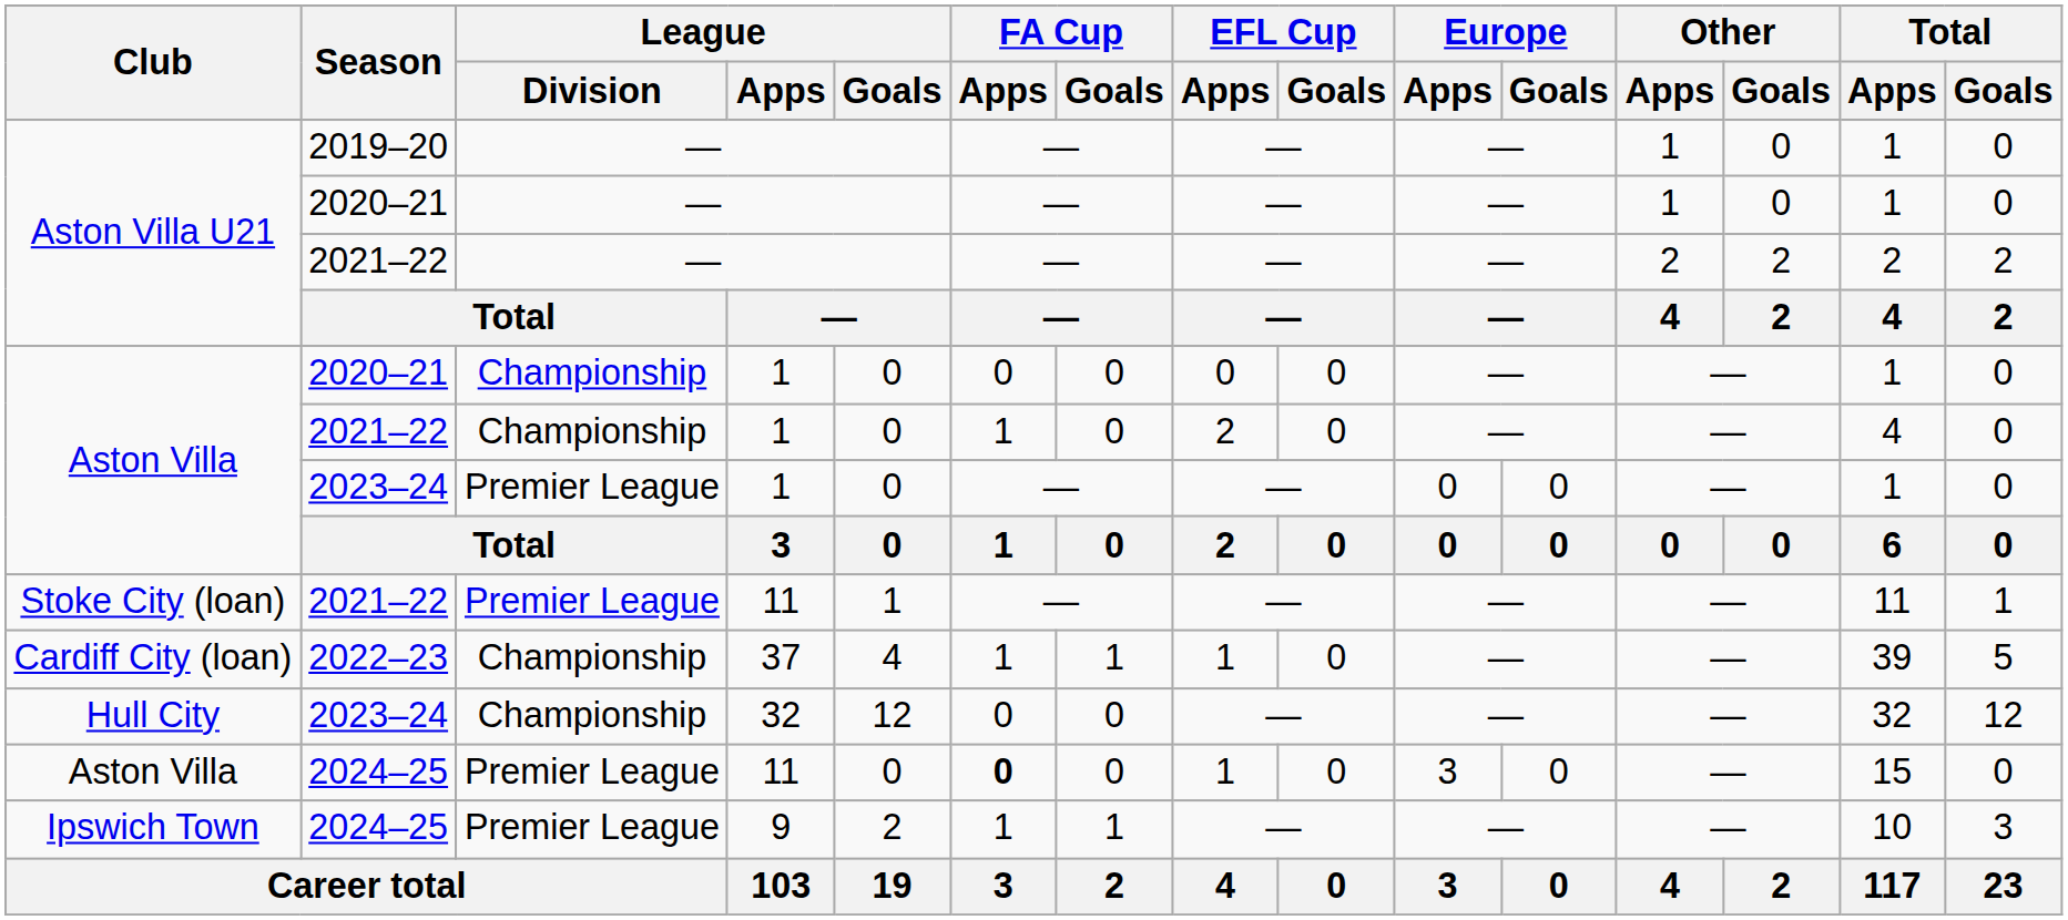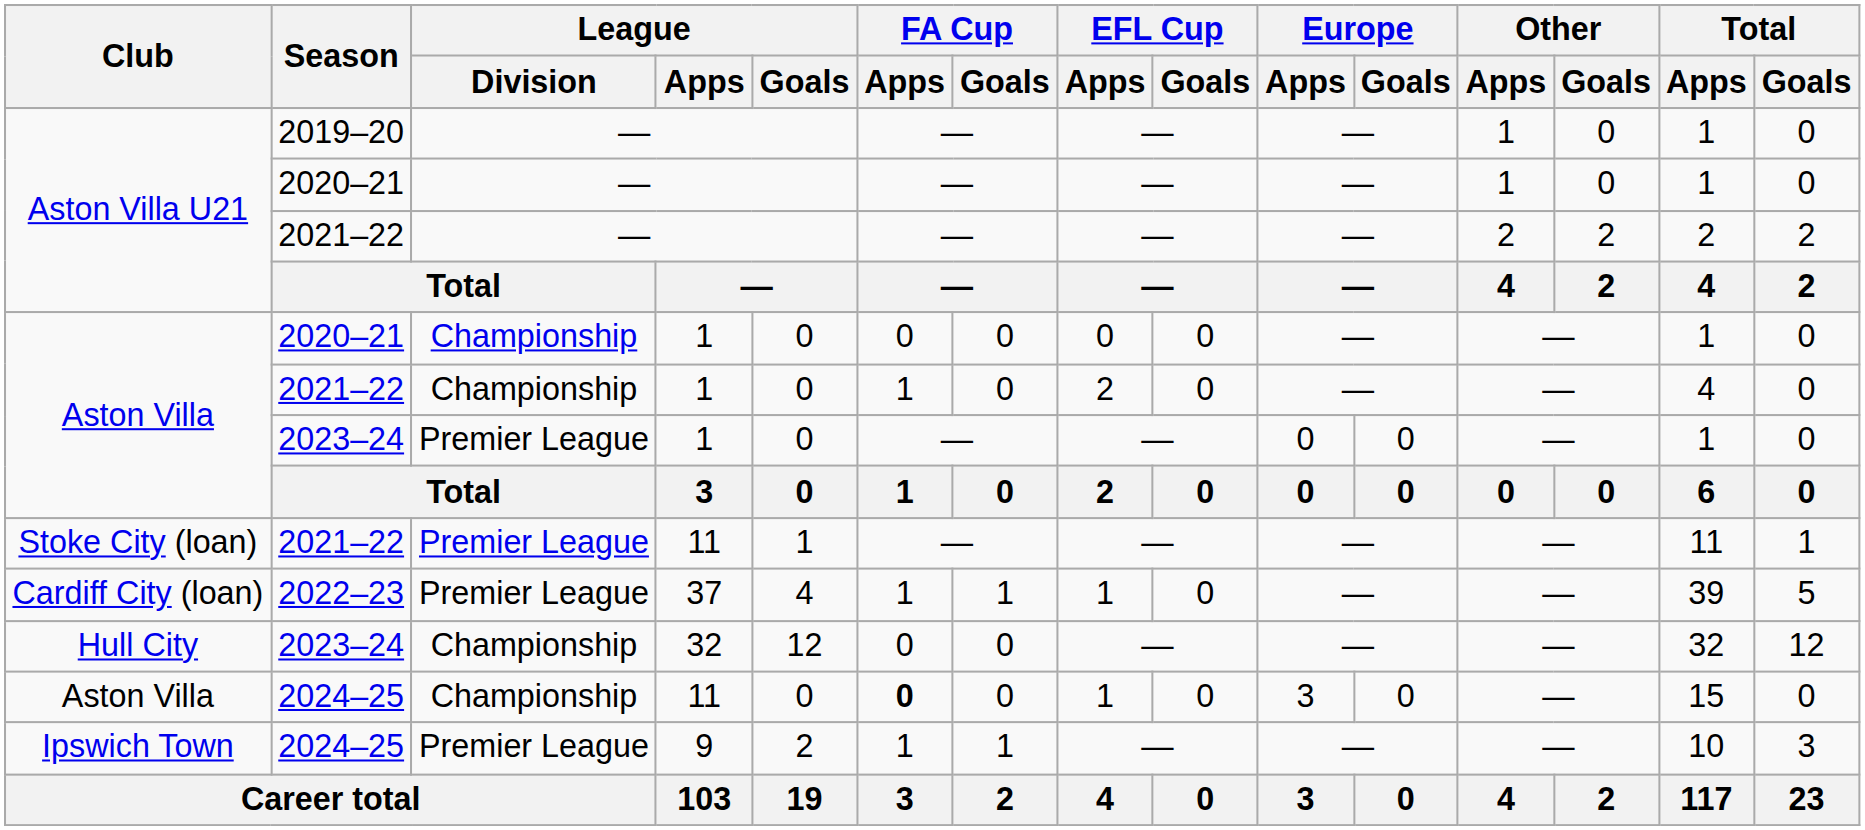Cardiff City (loan) | League / Division: Championship -> Premier League
Aston Villa / 2024–25 | League / Division: Premier League -> Championship
